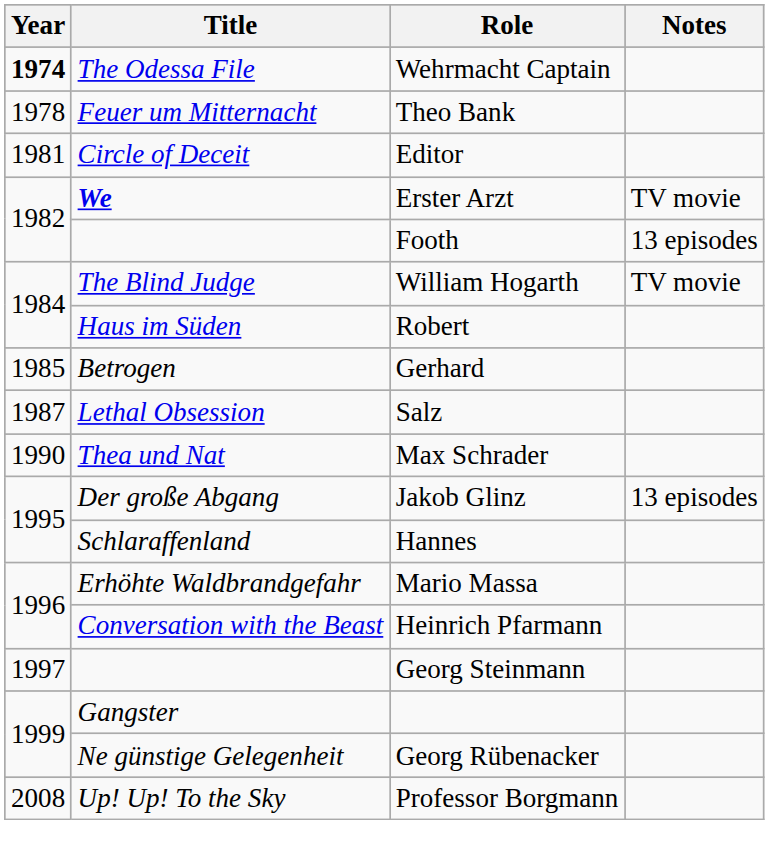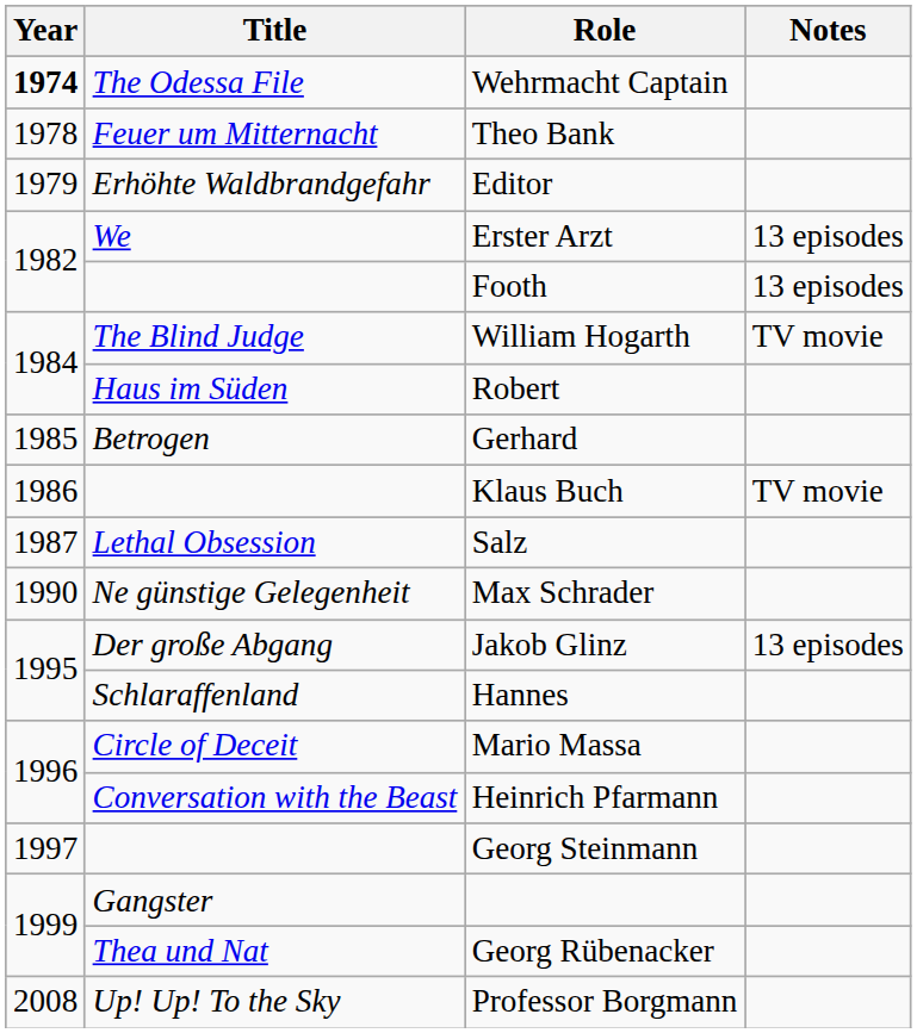Editor | Year: 1981 -> 1979
Editor | Title: Circle of Deceit -> Erhöhte Waldbrandgefahr
Erster Arzt | Title: bold -> normal
Erster Arzt | Notes: TV movie -> 13 episodes
+ row: 1986 | Klaus Buch | TV movie
Max Schrader | Title: Thea und Nat -> Ne günstige Gelegenheit
Mario Massa | Title: Erhöhte Waldbrandgefahr -> Circle of Deceit
Georg Rübenacker | Title: Ne günstige Gelegenheit -> Thea und Nat
